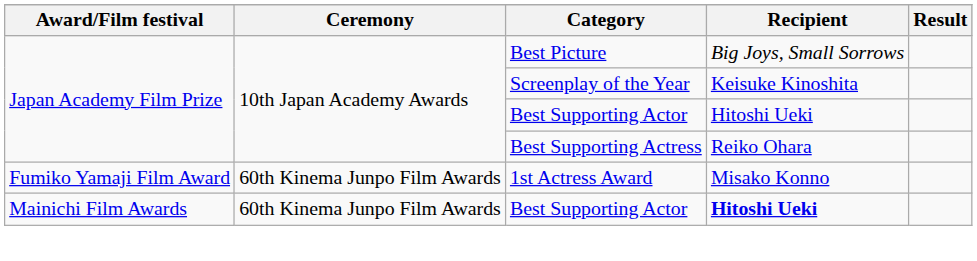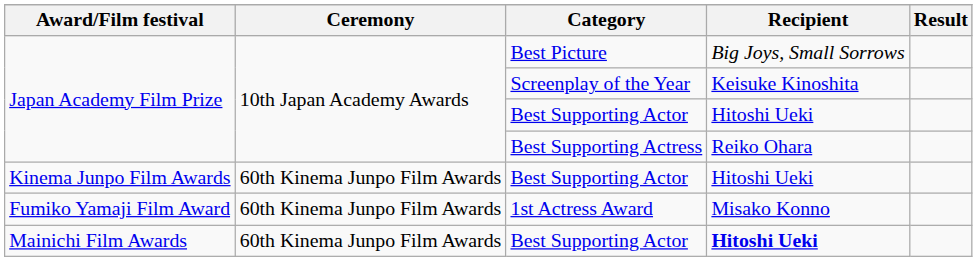+ row: Kinema Junpo Film Awards | 60th Kinema Junpo Film Awards | Best Supporting Actor | Hitoshi Ueki
